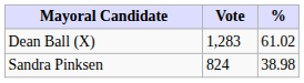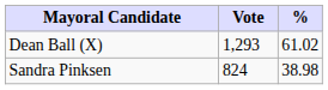Dean Ball (X) | Vote: 1,283 -> 1,293
